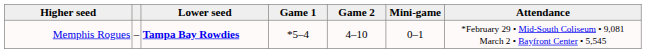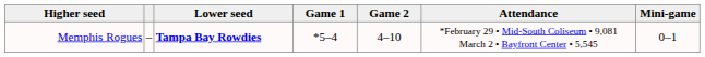columns swapped: Mini-game <-> Attendance
